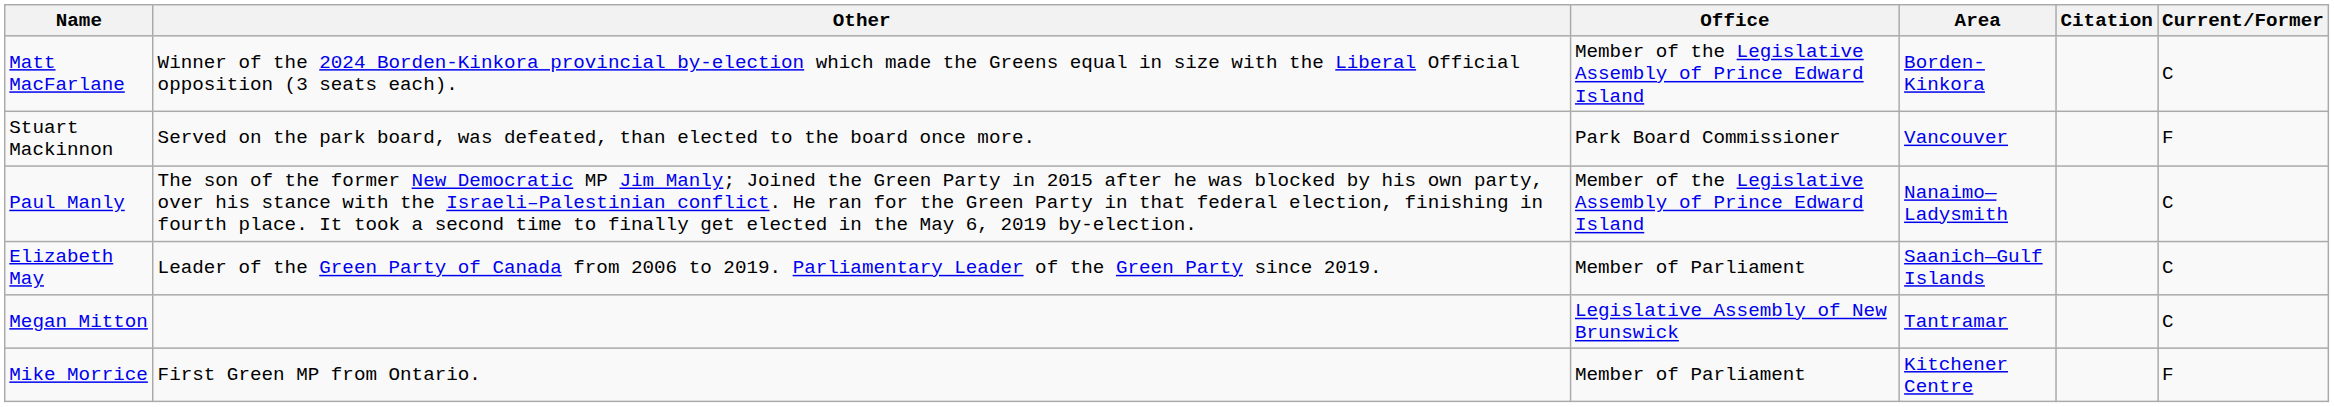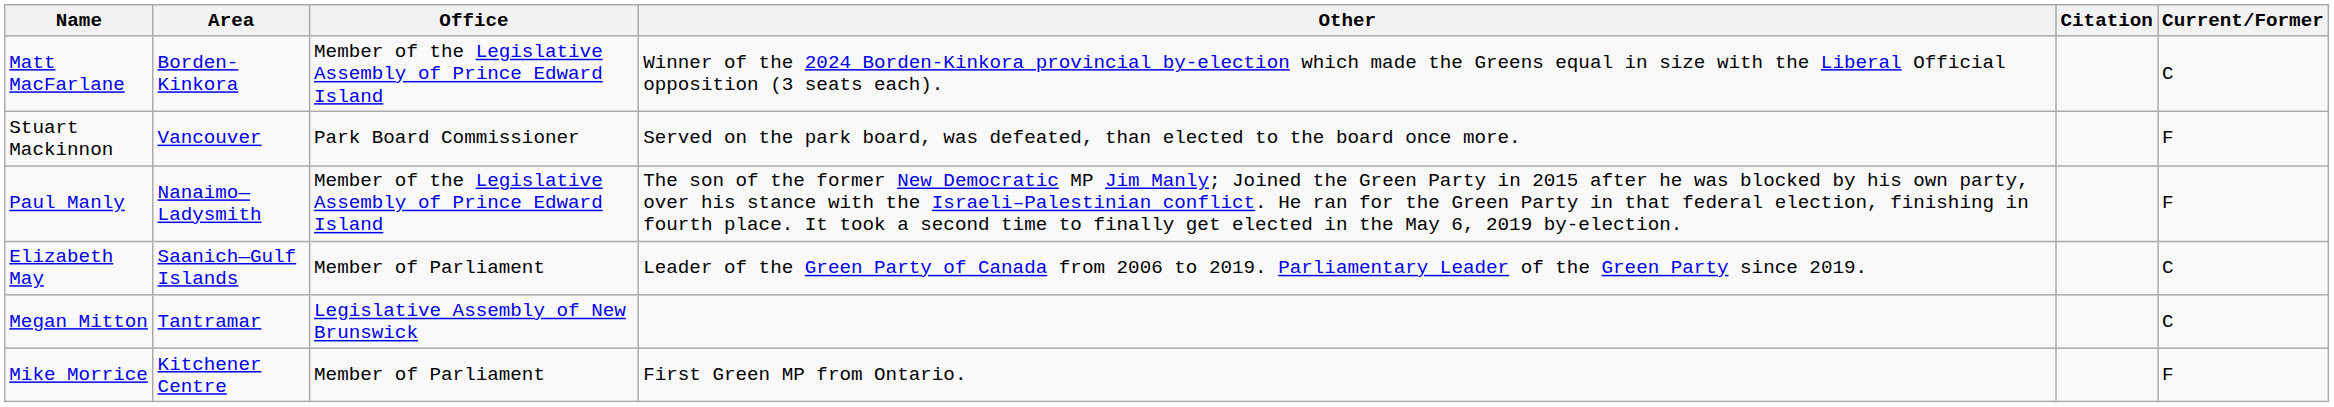columns swapped: Area <-> Other
Paul Manly | Current/Former: C -> F
